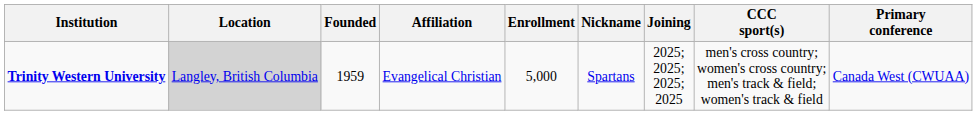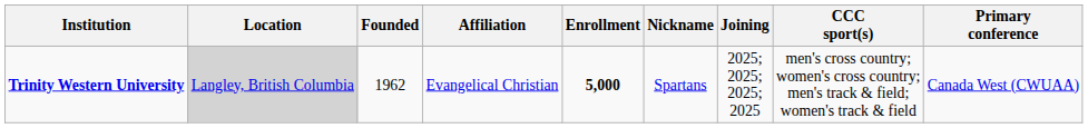Trinity Western University | Founded: 1959 -> 1962
Trinity Western University | Enrollment: normal -> bold
